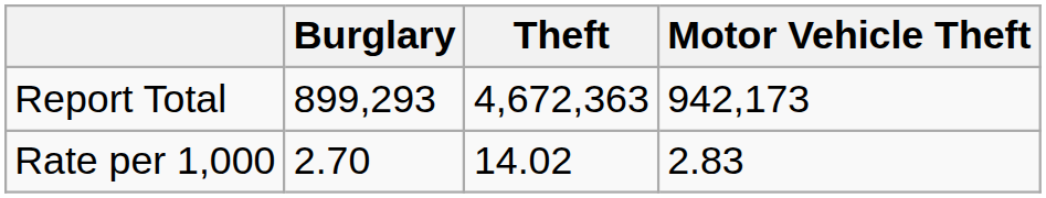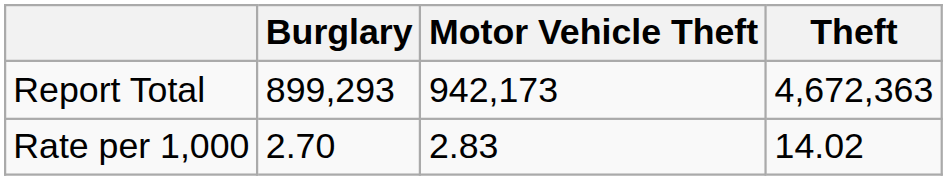columns swapped: Theft <-> Motor Vehicle Theft
